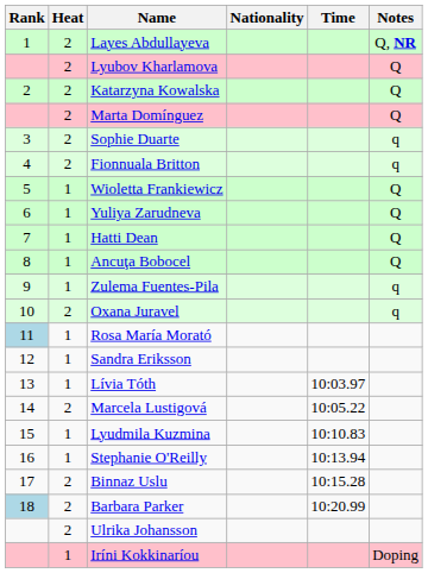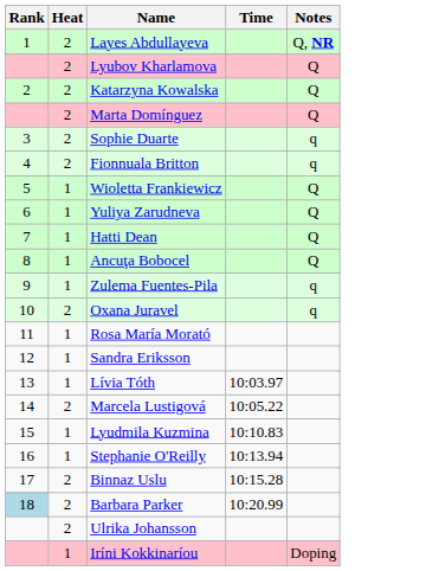- column: Nationality
Rosa María Morató | Rank: lightblue background -> no background
